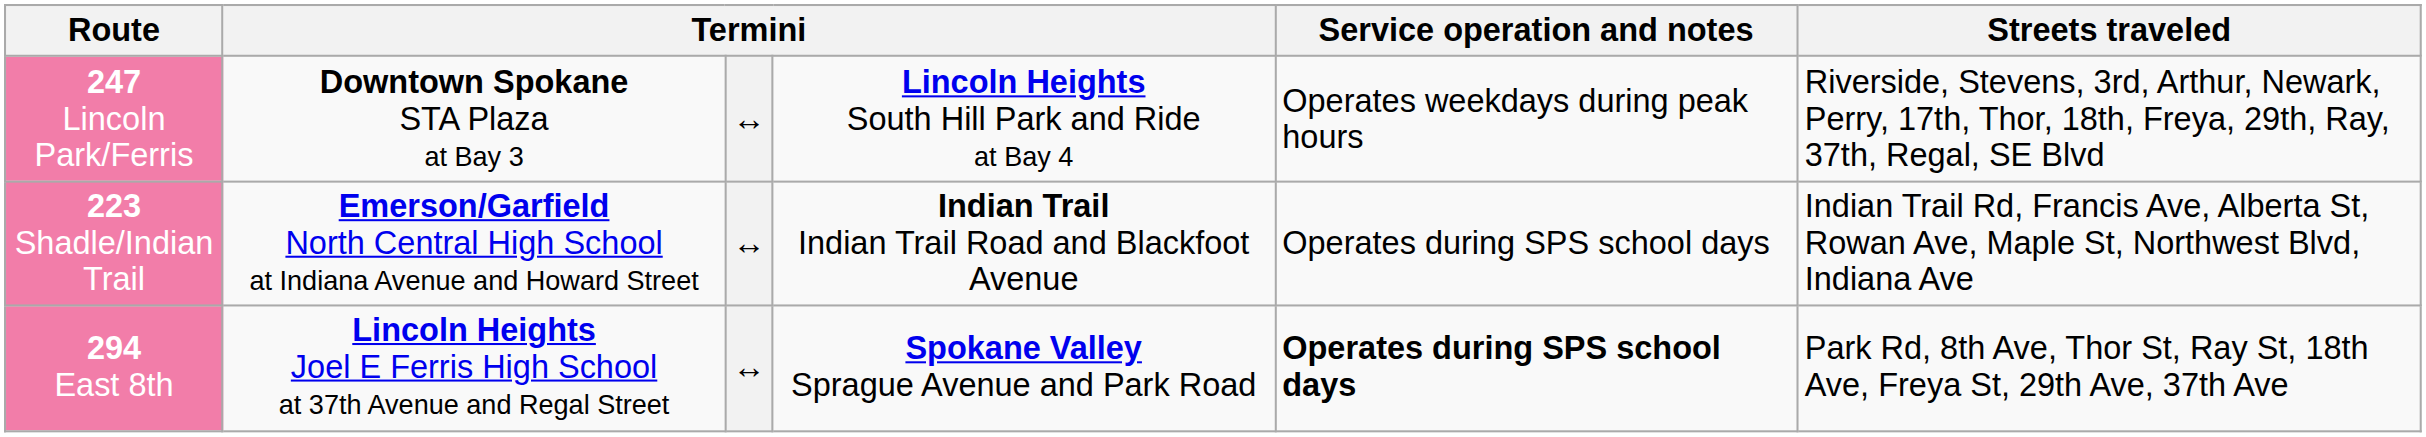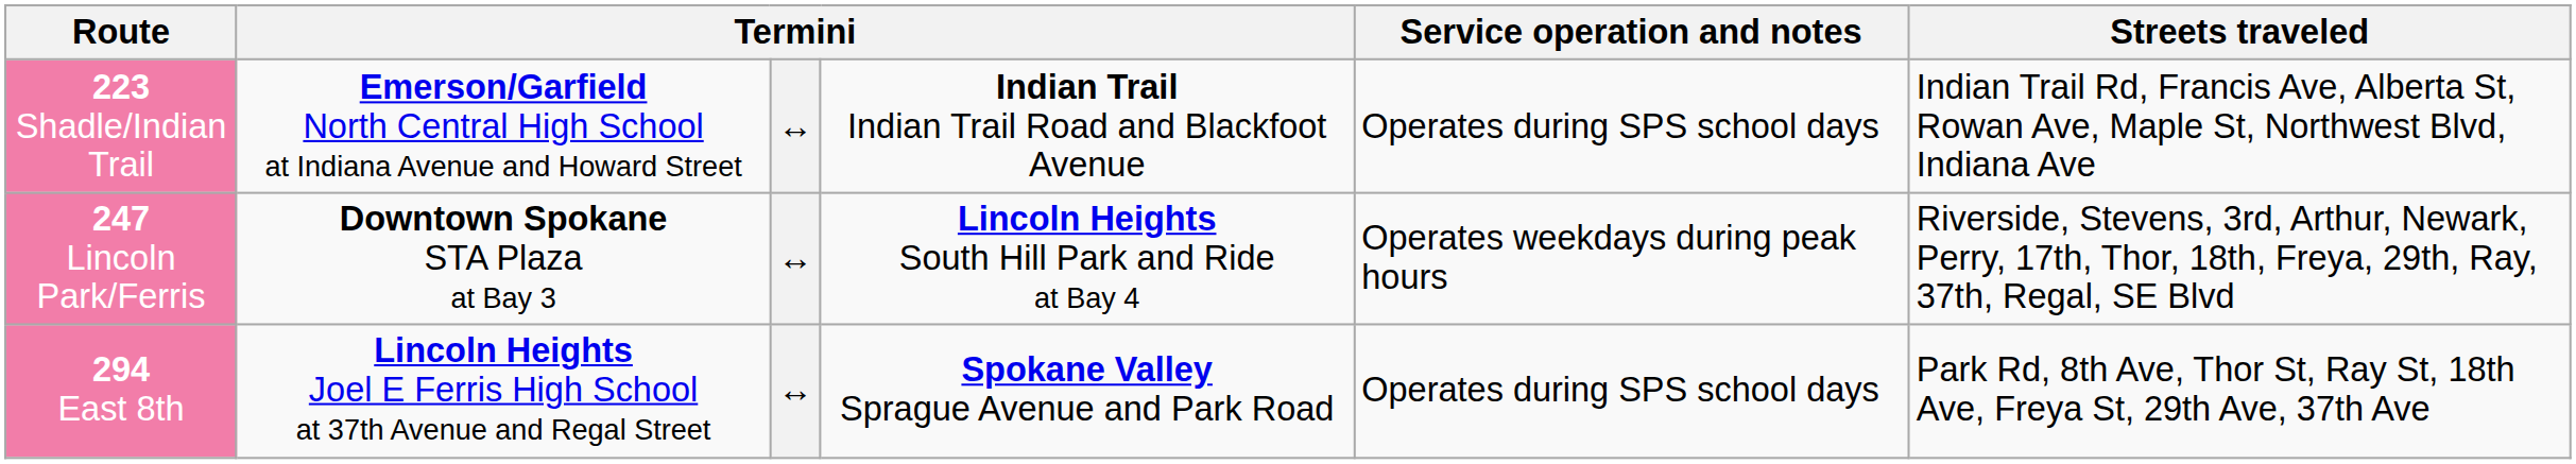rows swapped: 223 Shadle/Indian Trail <-> 247 Lincoln Park/Ferris
294 East 8th | Service operation and notes: bold -> normal
